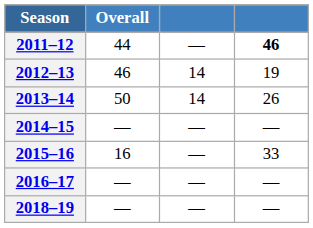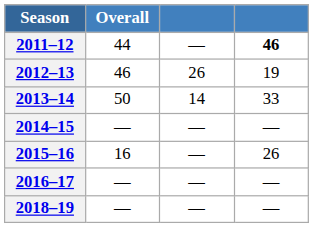2012–13 | column 3: 14 -> 26
2013–14 | column 4: 26 -> 33
2015–16 | column 4: 33 -> 26
